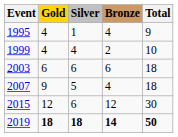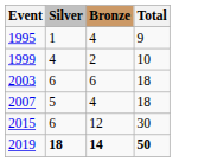- column: Gold | 4 | 4 | 6 | 9 | 12 | 18
